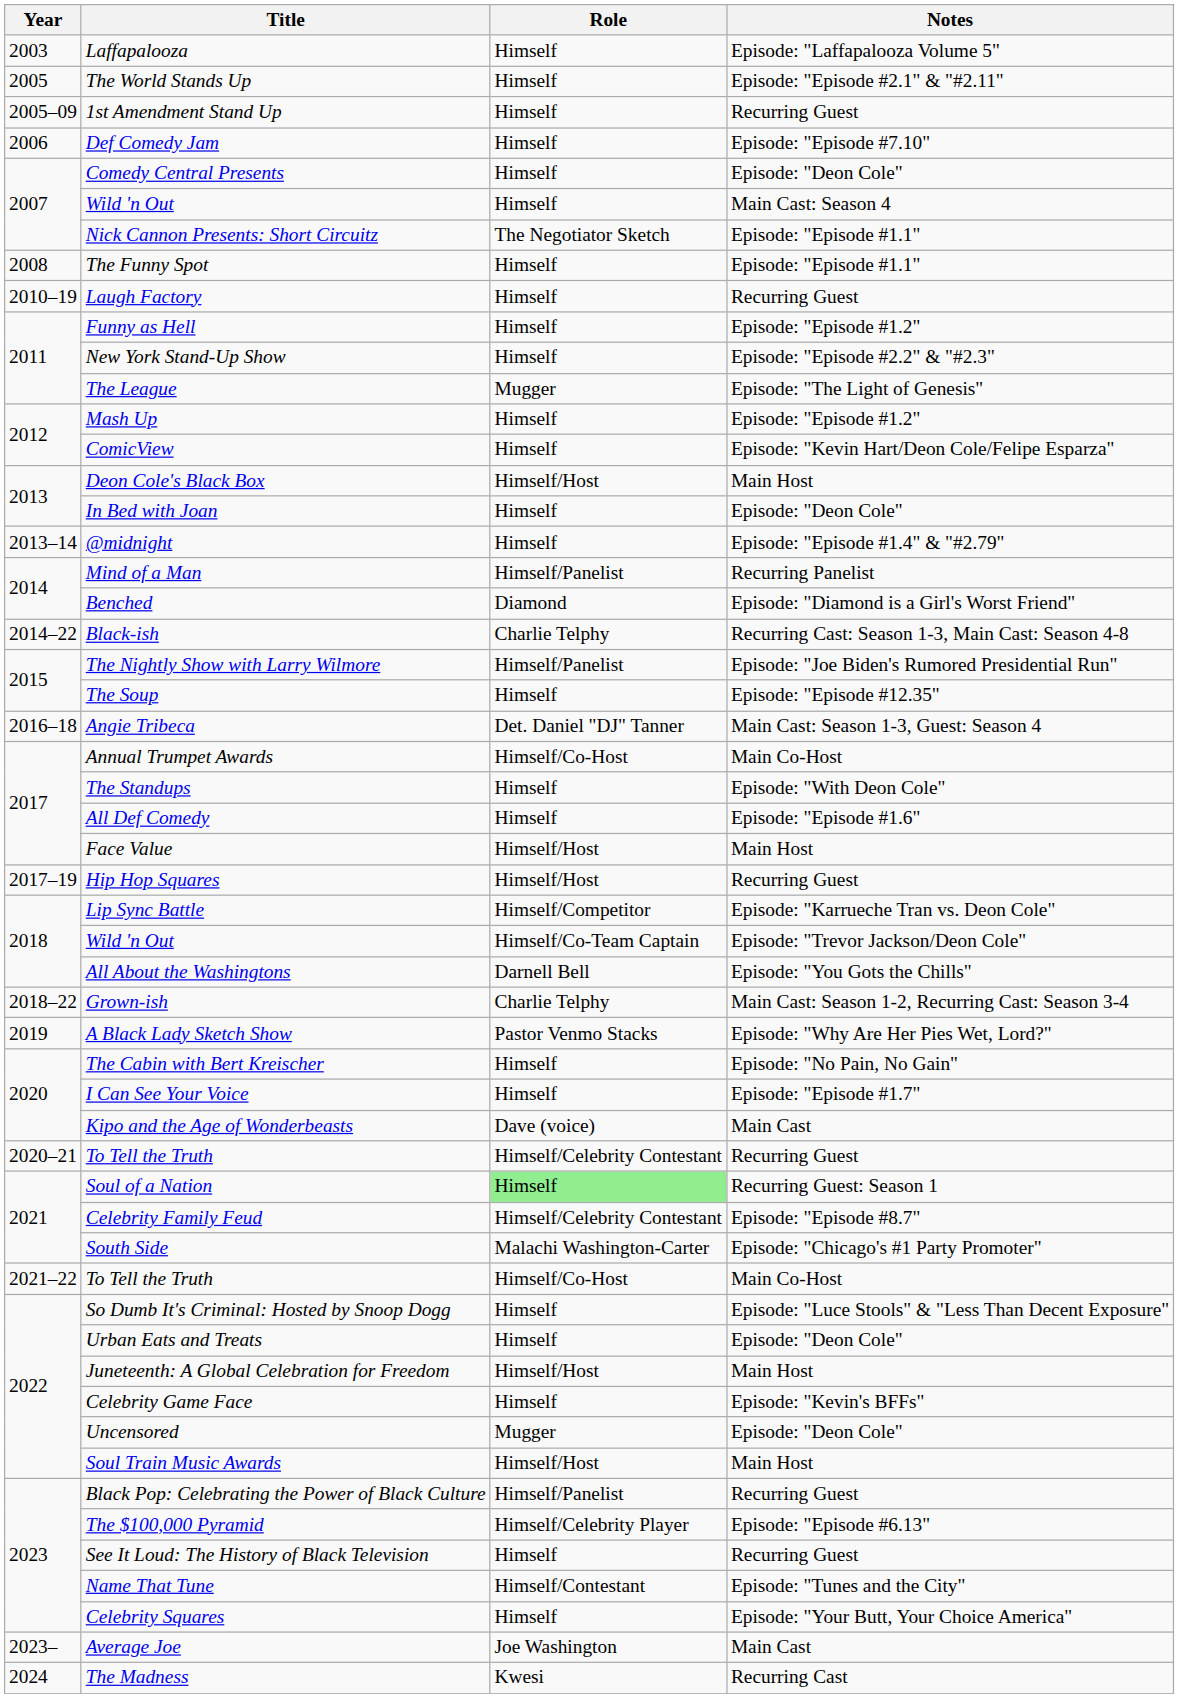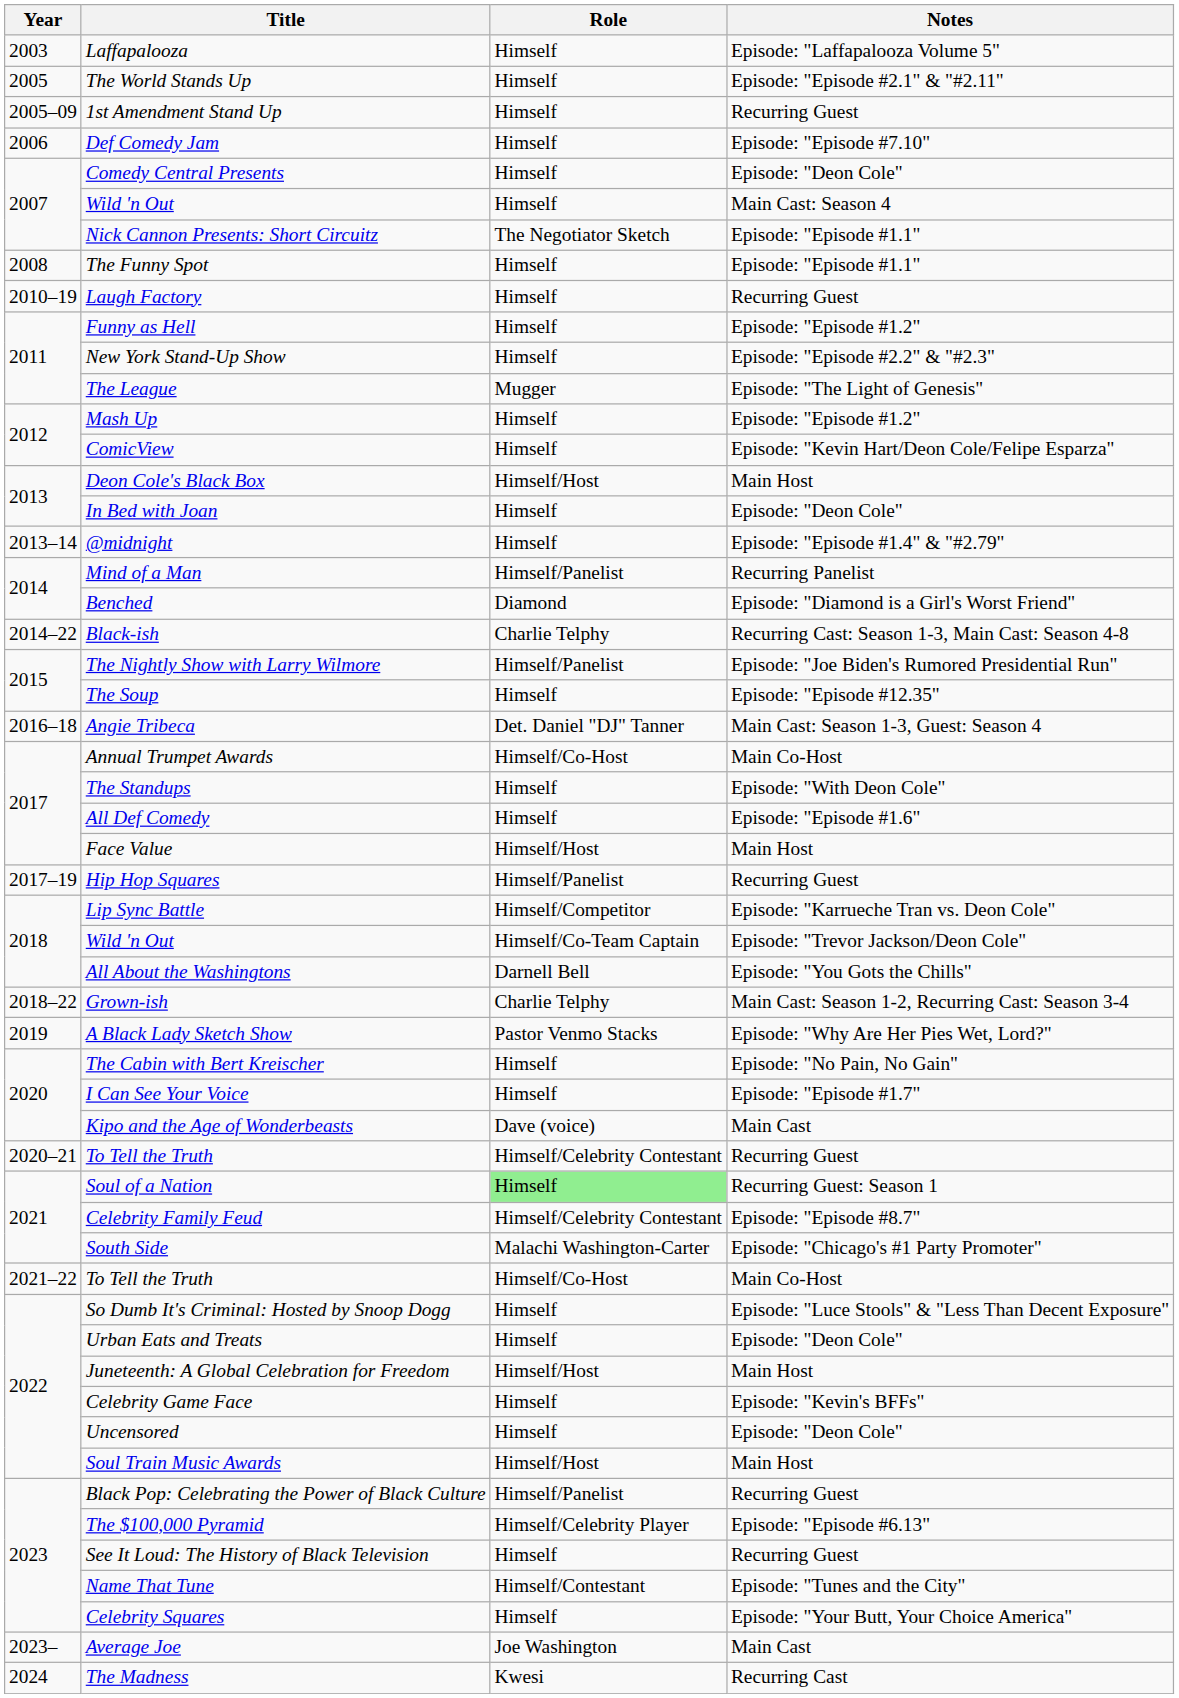Hip Hop Squares | Role: Himself/Host -> Himself/Panelist
Uncensored | Role: Mugger -> Himself
